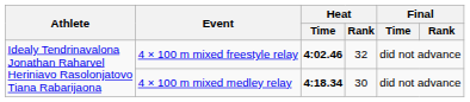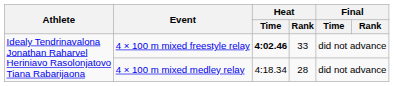4 × 100 m mixed freestyle relay | Heat / Rank: 32 -> 33
4 × 100 m mixed medley relay | Heat / Time: bold -> normal
4 × 100 m mixed medley relay | Heat / Rank: 30 -> 28
